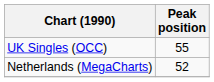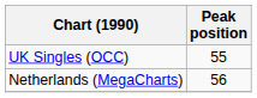Netherlands (MegaCharts) | Peak position: 52 -> 56
